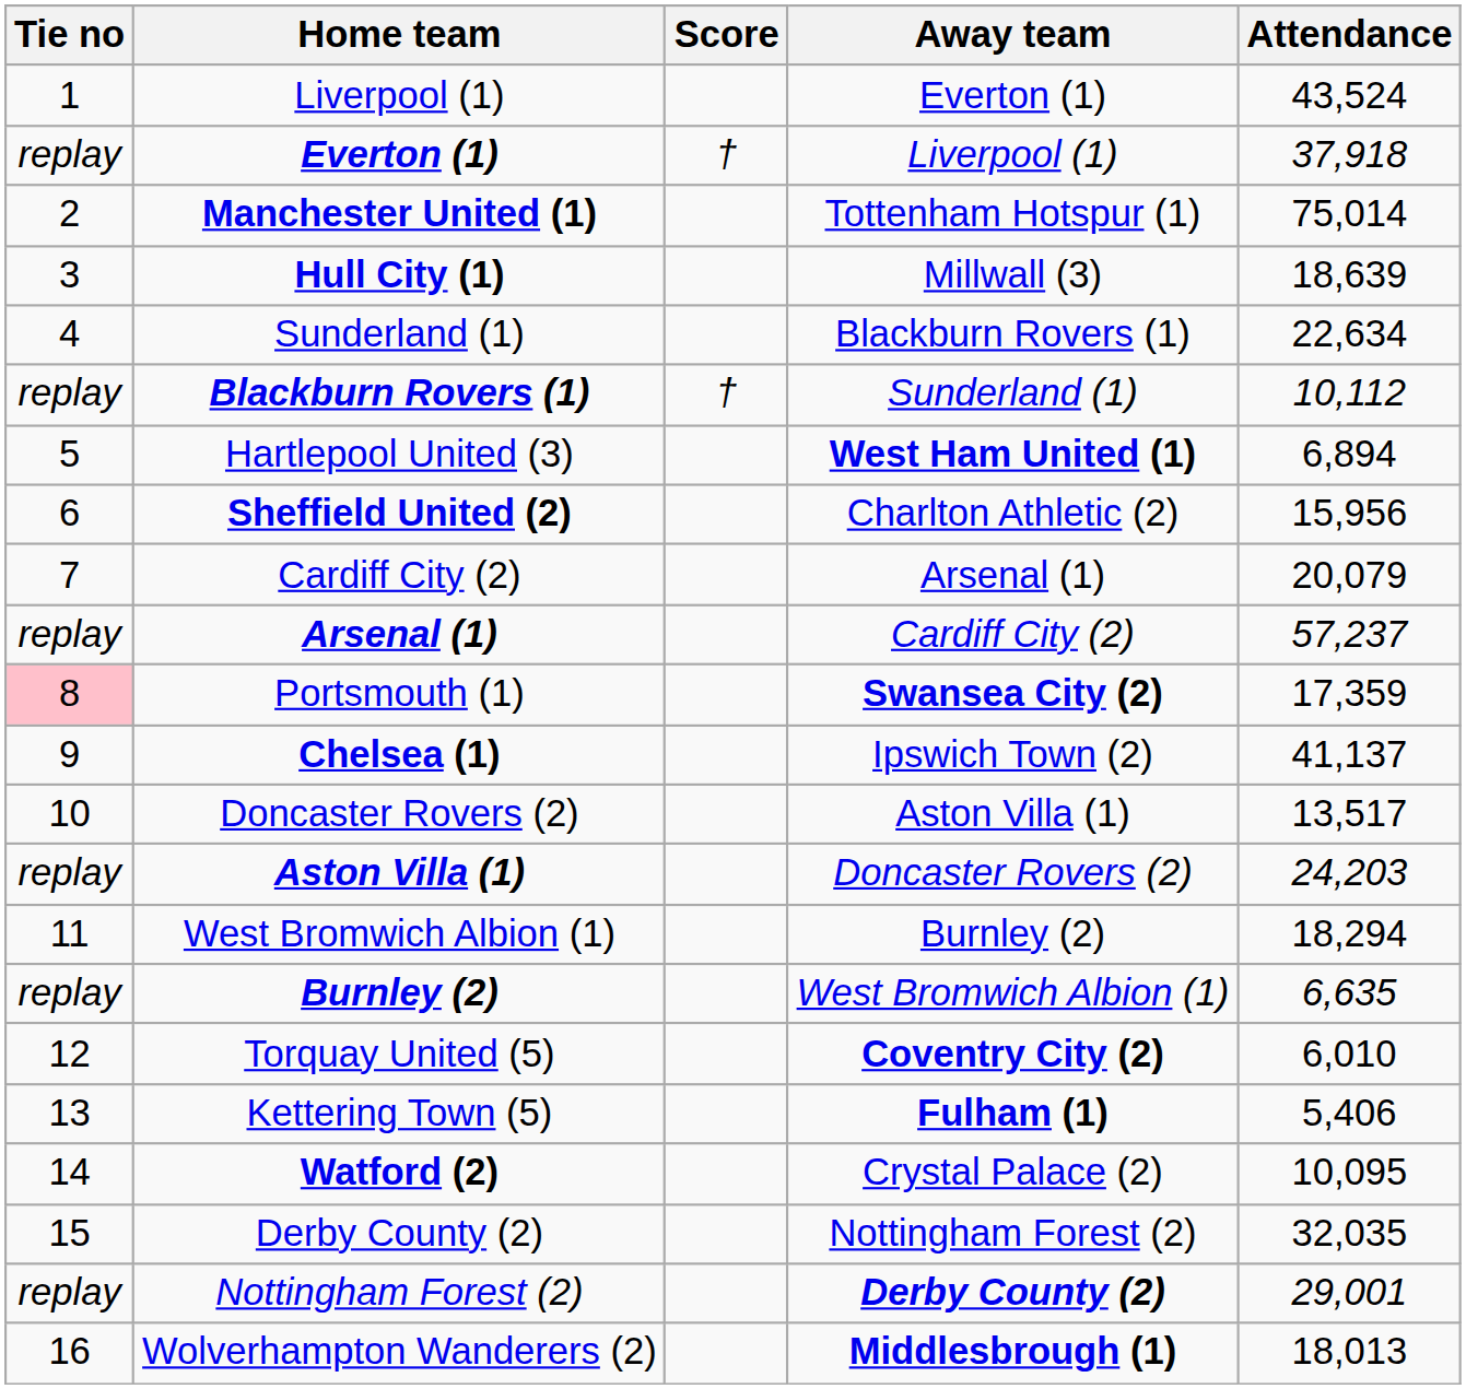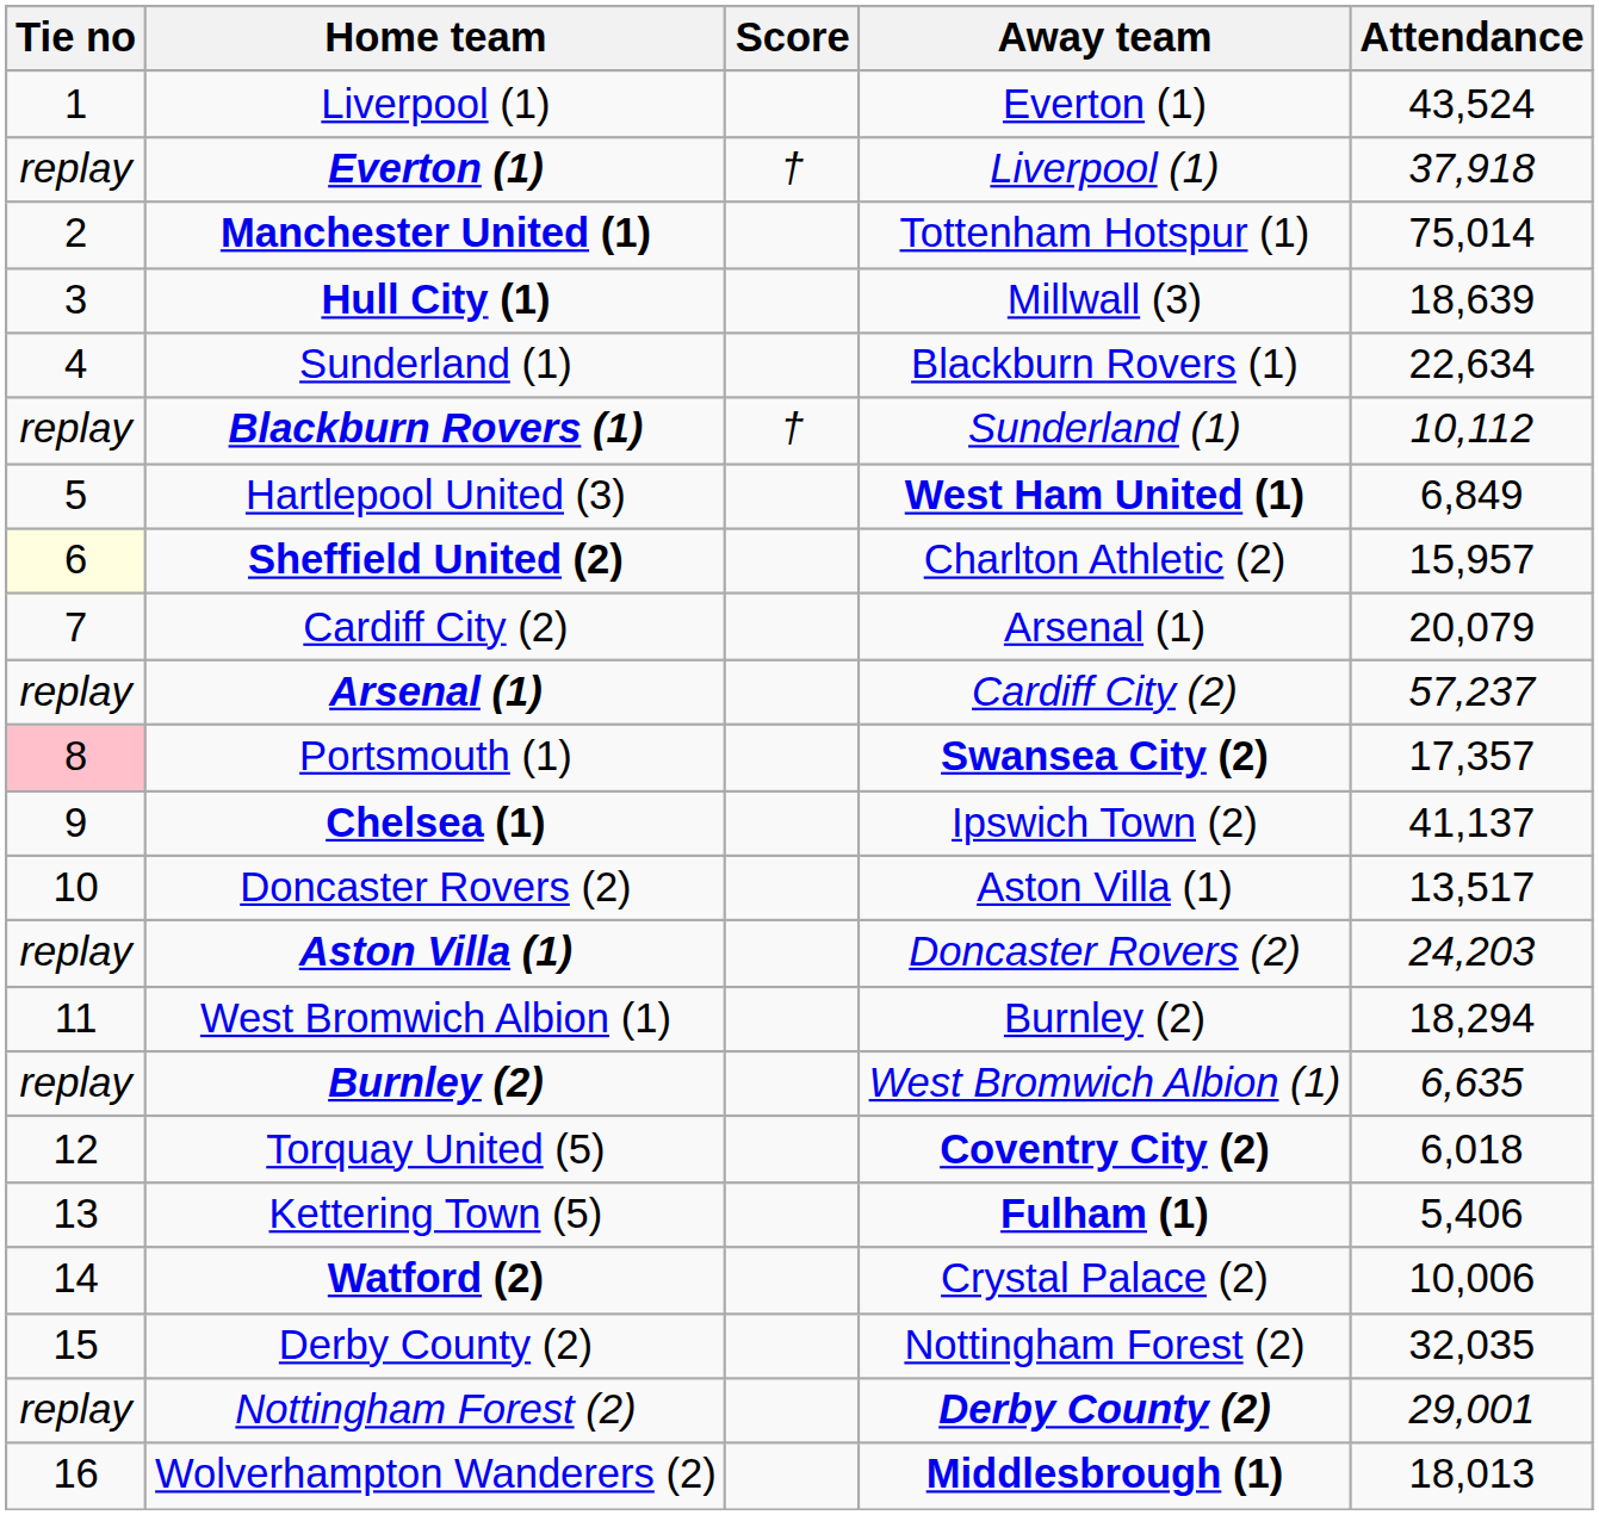Hartlepool United (3) | Attendance: 6,894 -> 6,849
Sheffield United (2) | Tie no: no background -> lightyellow background
Sheffield United (2) | Attendance: 15,956 -> 15,957
Portsmouth (1) | Attendance: 17,359 -> 17,357
Torquay United (5) | Attendance: 6,010 -> 6,018
Watford (2) | Attendance: 10,095 -> 10,006
